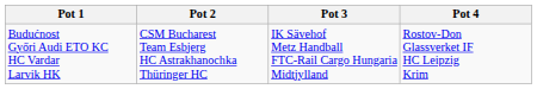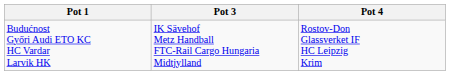- column: Pot 2 | CSM Bucharest Team Esbjerg HC Astrakhanochka Thüringer HC
